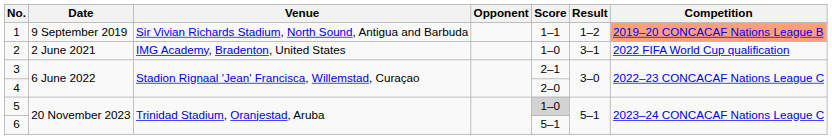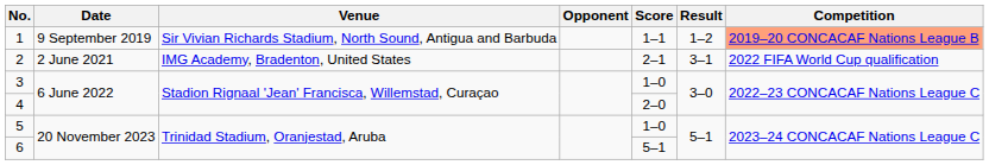2 | Score: 1–0 -> 2–1
3 | Score: 2–1 -> 1–0
5 | Score: lightgrey background -> no background
